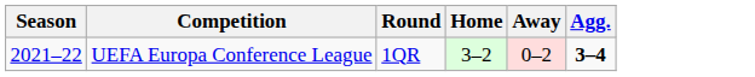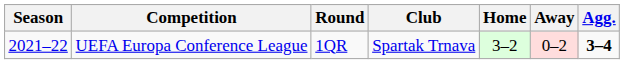+ column: Club | Spartak Trnava
